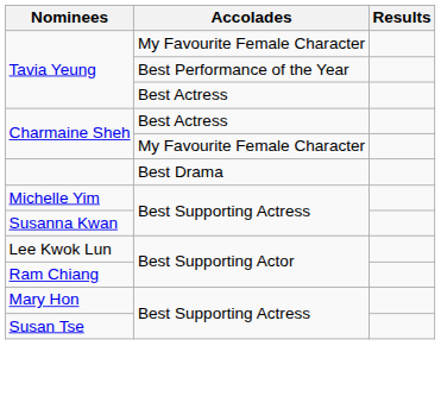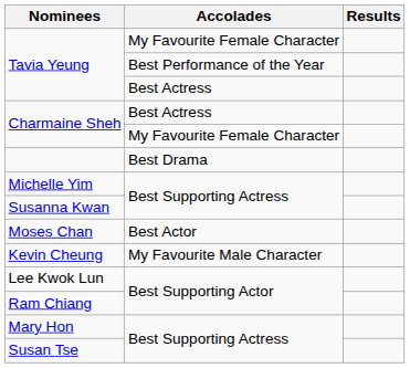+ row: Moses Chan | Best Actor
+ row: Kevin Cheung | My Favourite Male Character
